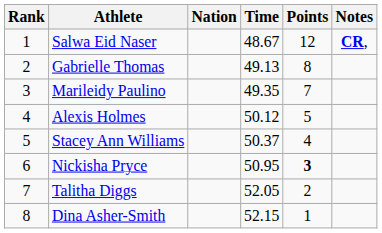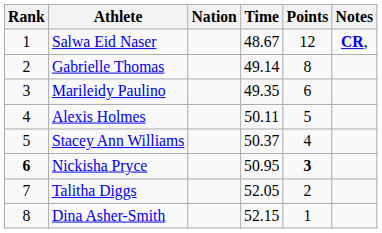Gabrielle Thomas | Time: 49.13 -> 49.14
Marileidy Paulino | Points: 7 -> 6
Alexis Holmes | Time: 50.12 -> 50.11
Nickisha Pryce | Rank: normal -> bold
